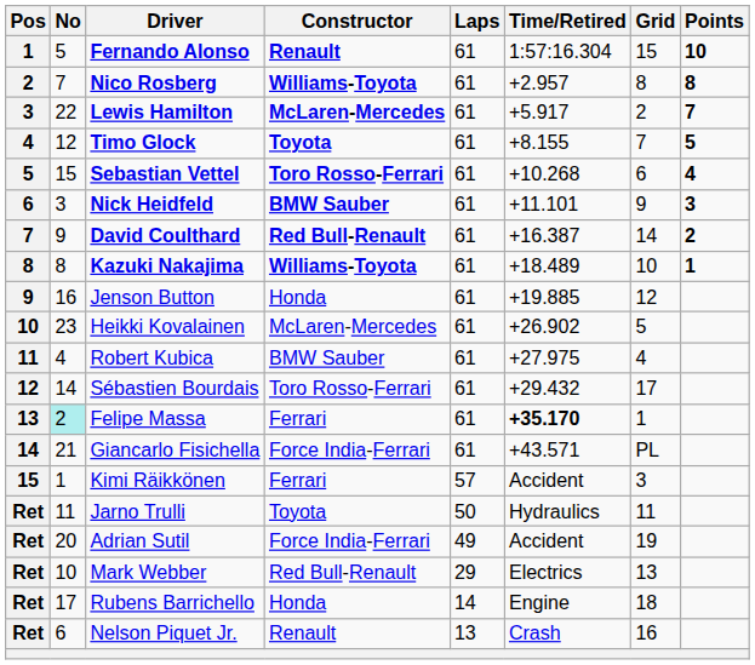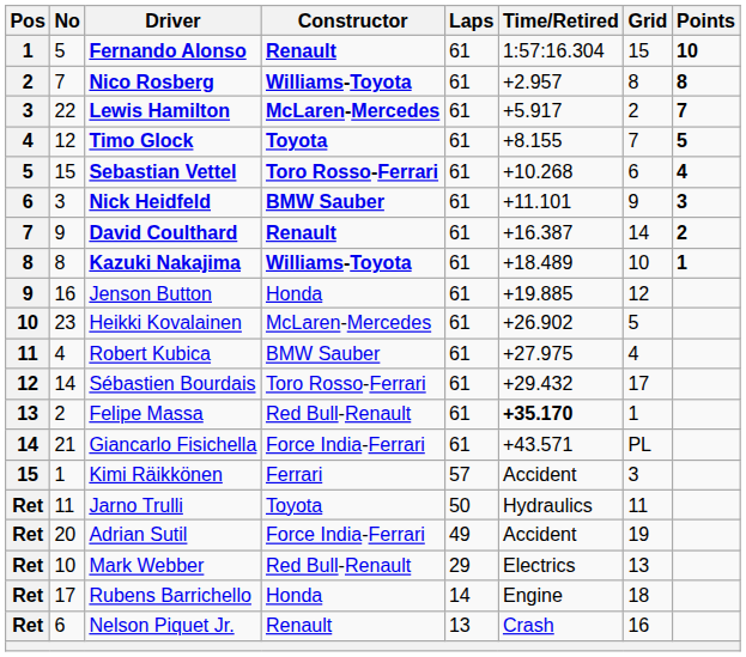David Coulthard | Constructor: Red Bull-Renault -> Renault
Felipe Massa | No: paleturquoise background -> no background
Felipe Massa | Constructor: Ferrari -> Red Bull-Renault
